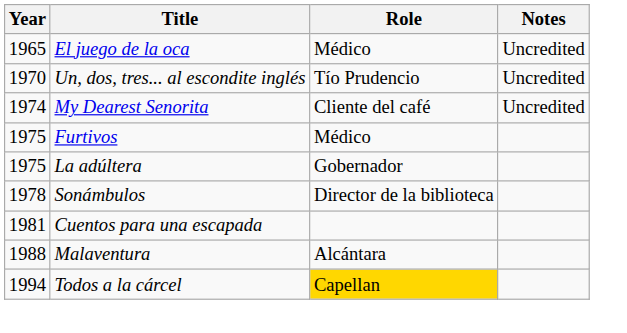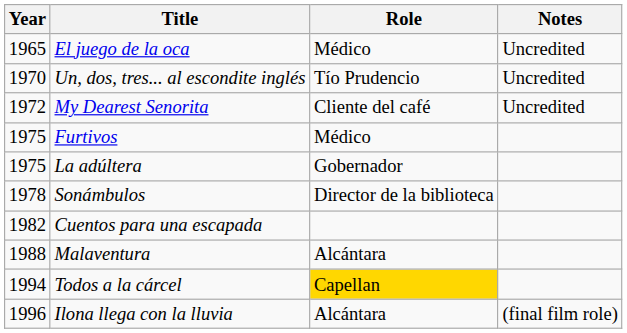My Dearest Senorita | Year: 1974 -> 1972
Cuentos para una escapada | Year: 1981 -> 1982
+ row: 1996 | Ilona llega con la lluvia | Alcántara | (final film role)
